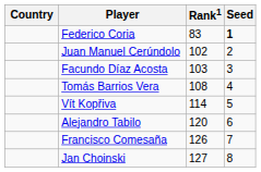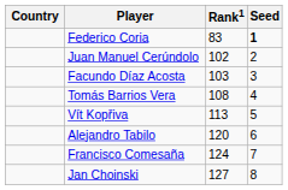Vít Kopřiva | Rank1: 114 -> 113
Francisco Comesaña | Rank1: 126 -> 124
